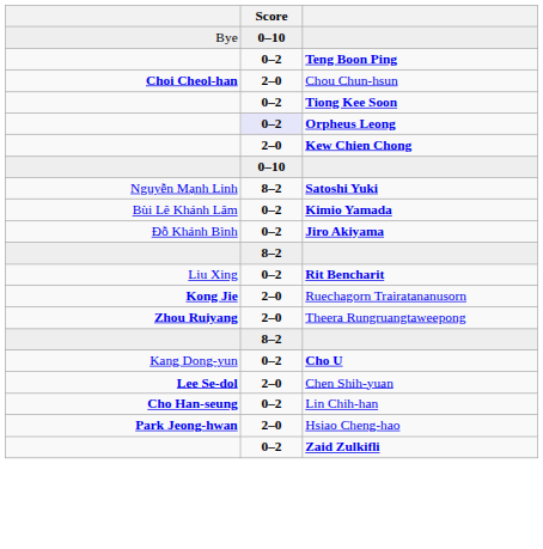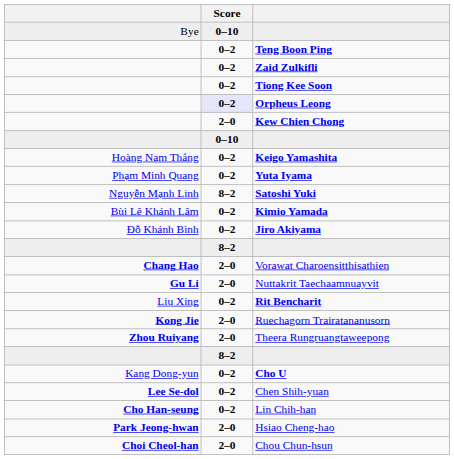rows swapped: Zaid Zulkifli <-> Chou Chun-hsun
+ row: Hoàng Nam Thắng | 0–2 | Keigo Yamashita
+ row: Phạm Minh Quang | 0–2 | Yuta Iyama
+ row: Chang Hao | 2–0 | Vorawat Charoensitthisathien
+ row: Gu Li | 2–0 | Nuttakrit Taechaamnuayvit
Chen Shih-yuan | Score: 2–0 -> 0–2
